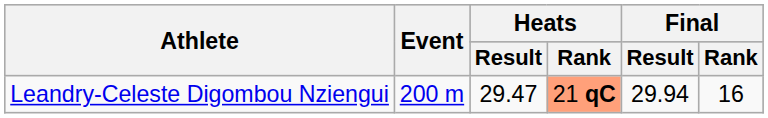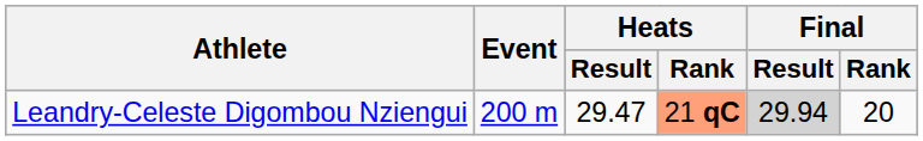Leandry-Celeste Digombou Nziengui | Final / Result: no background -> lightgrey background
Leandry-Celeste Digombou Nziengui | Final / Rank: 16 -> 20
